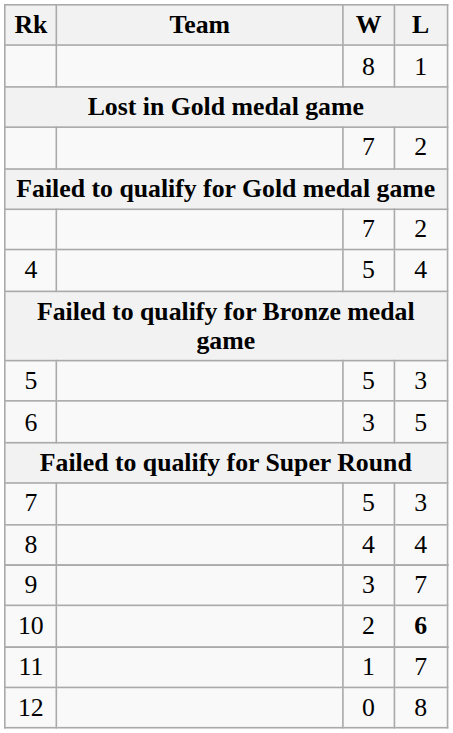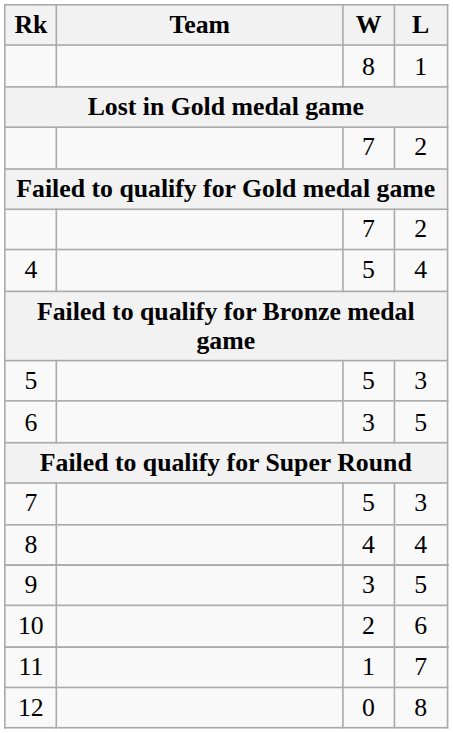9 | L: 7 -> 5
10 | L: bold -> normal
